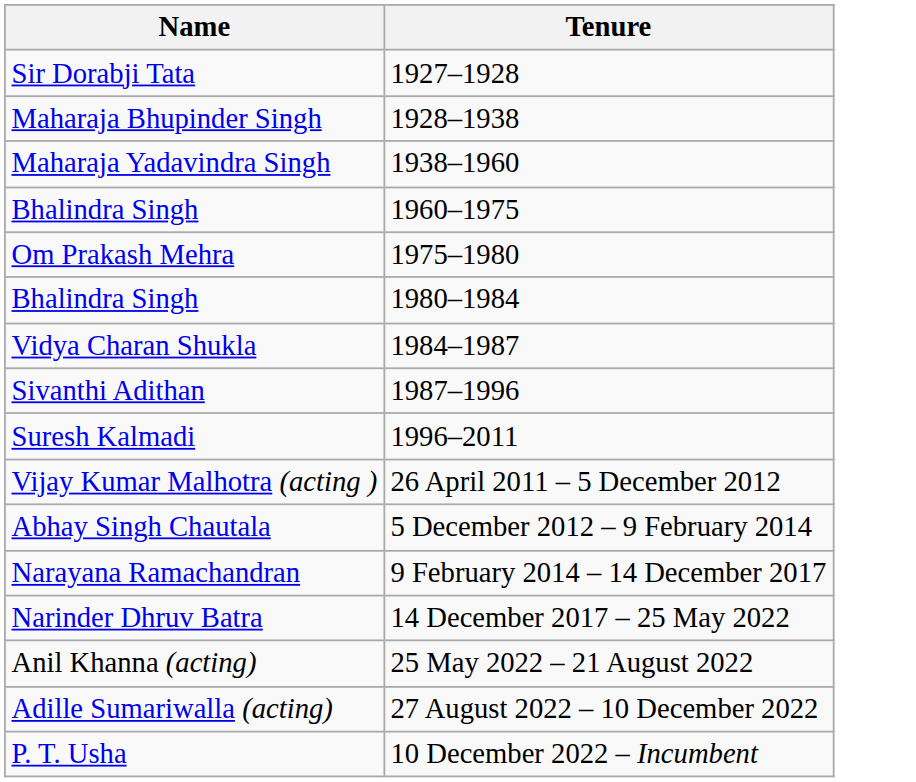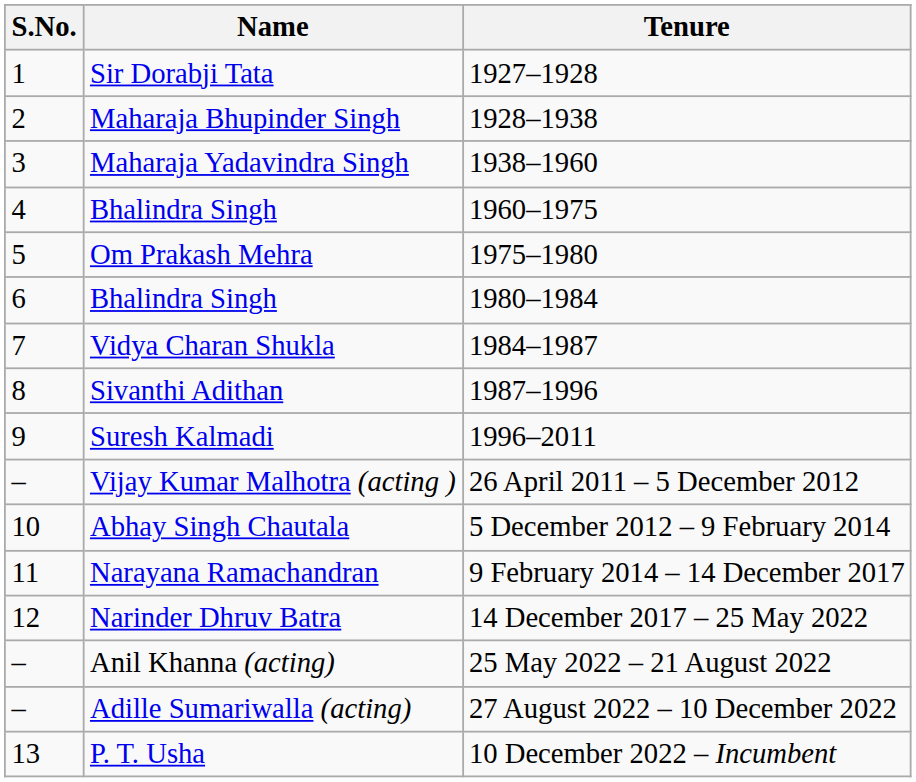+ column: S.No. | 1 | 2 | 3 | 4 | 5 | 6 | 7 | 8 | 9 | – | 10 | 11 | 12 | – | – | 13
